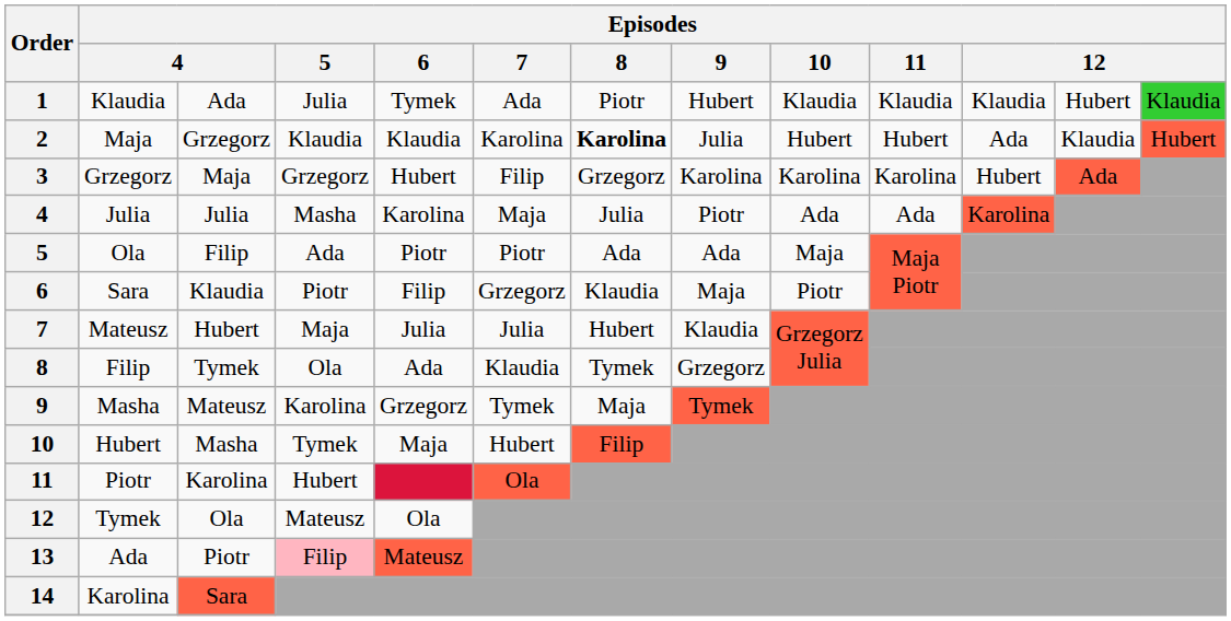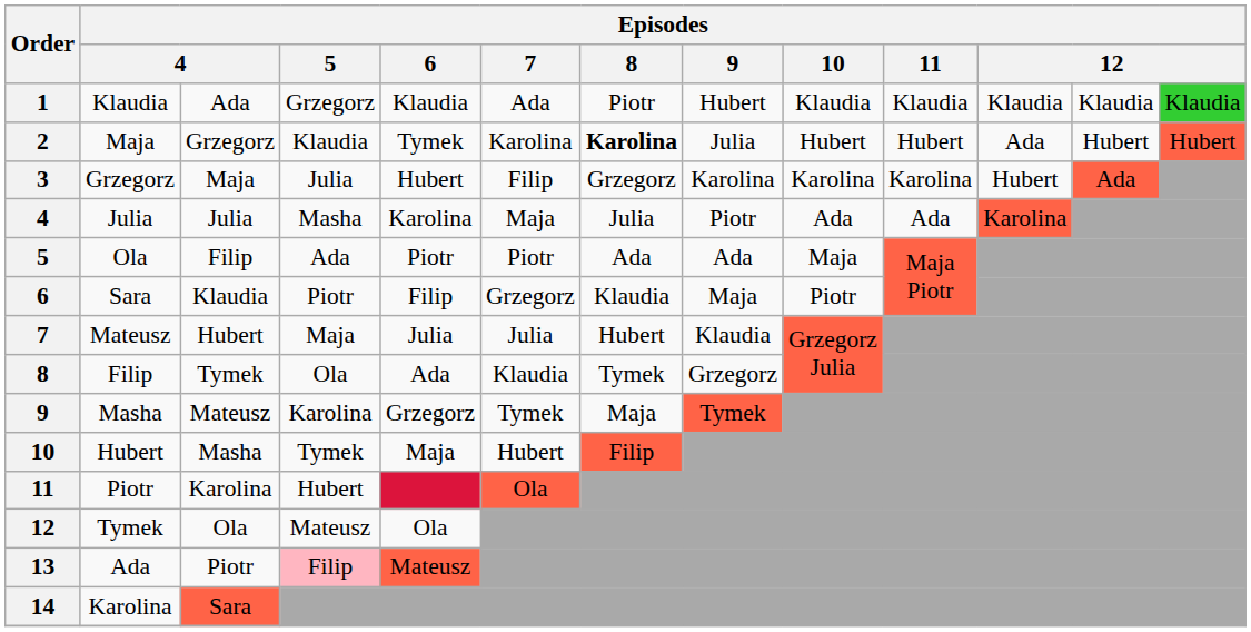1 | Episodes / 5: Julia -> Grzegorz
1 | Episodes / 6: Tymek -> Klaudia
1 | column 12: Hubert -> Klaudia
2 | Episodes / 6: Klaudia -> Tymek
2 | column 12: Klaudia -> Hubert
3 | Episodes / 5: Grzegorz -> Julia
